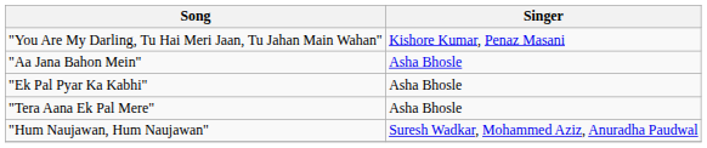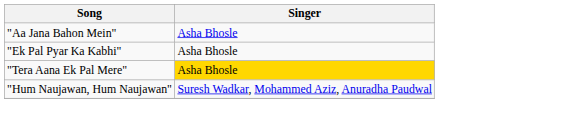- row: "You Are My Darling, Tu Hai Meri Jaan, Tu Jahan Main Wahan" | Kishore Kumar, Penaz Masani
"Tera Aana Ek Pal Mere" | Singer: no background -> gold background
